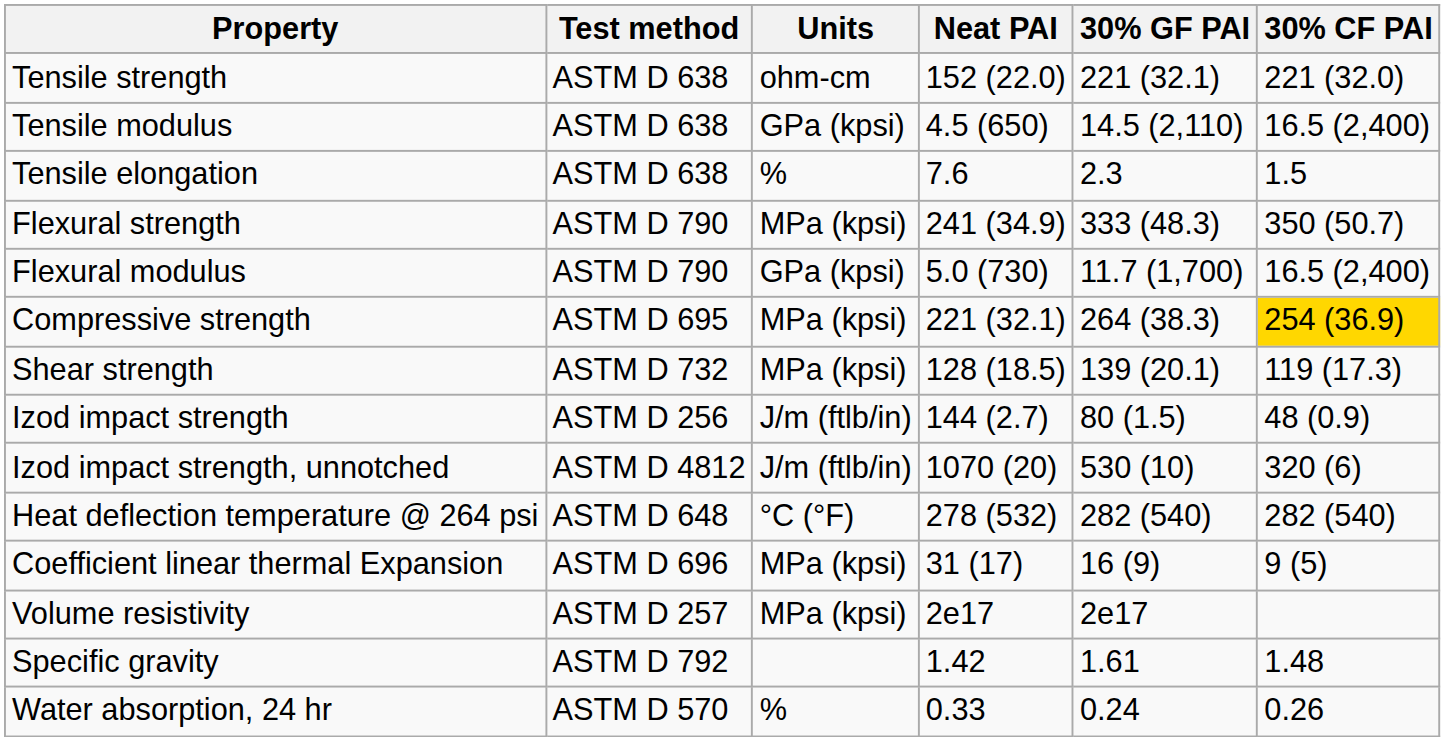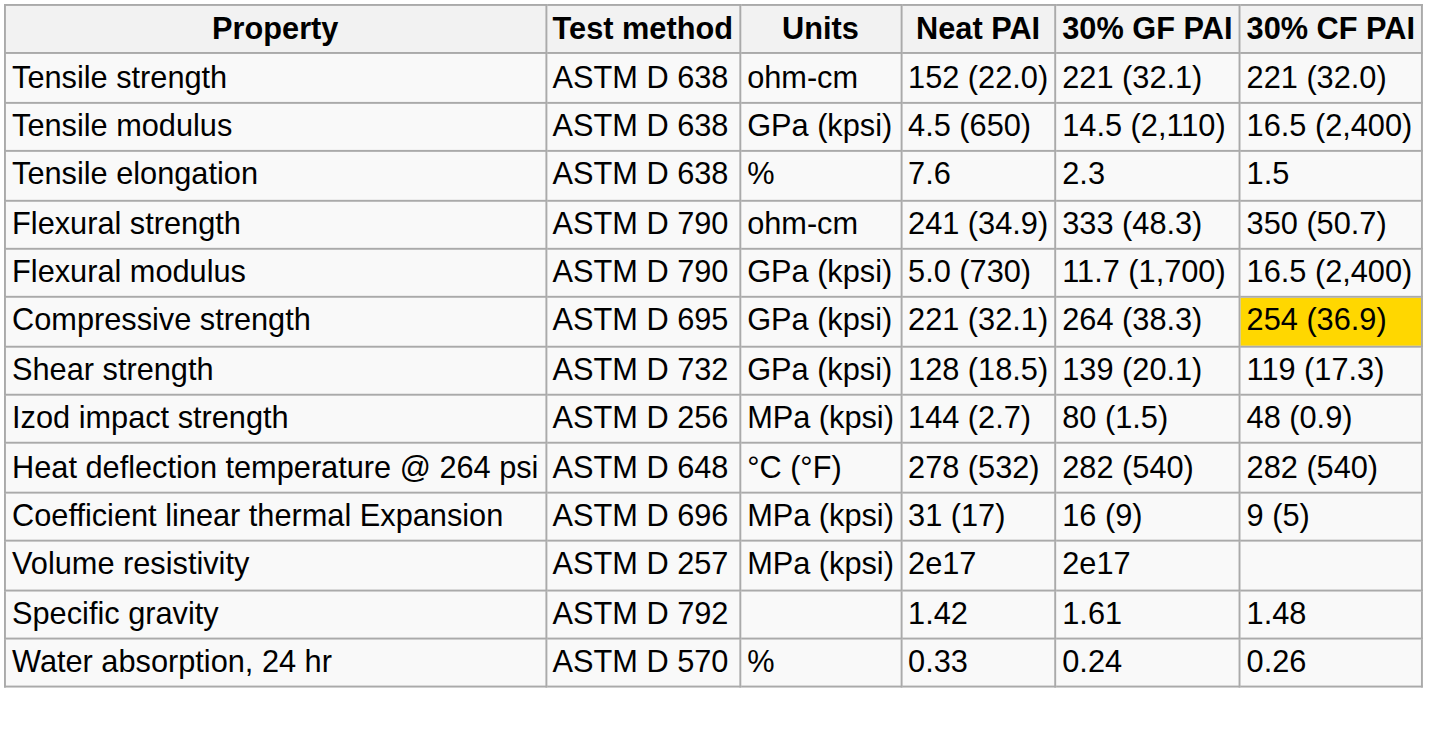Flexural strength | Units: MPa (kpsi) -> ohm-cm
Compressive strength | Units: MPa (kpsi) -> GPa (kpsi)
Shear strength | Units: MPa (kpsi) -> GPa (kpsi)
Izod impact strength | Units: J/m (ftlb/in) -> MPa (kpsi)
- row: Izod impact strength, unnotched | ASTM D 4812 | J/m (ftlb/in) | 1070 (20) | 530 (10) | 320 (6)
